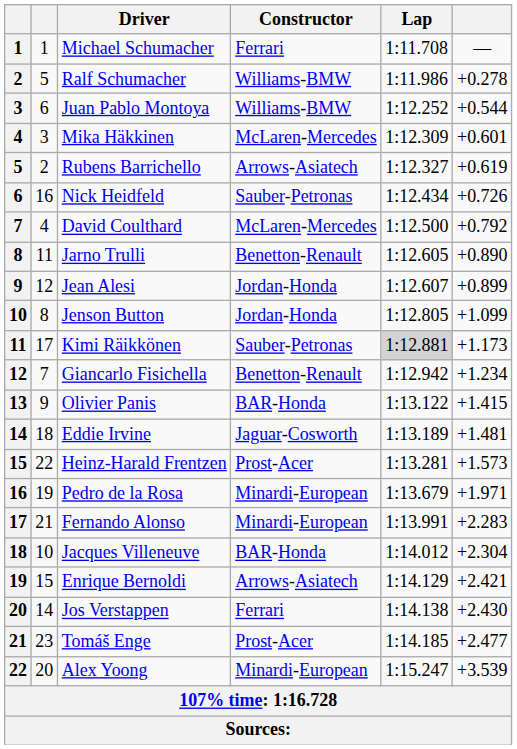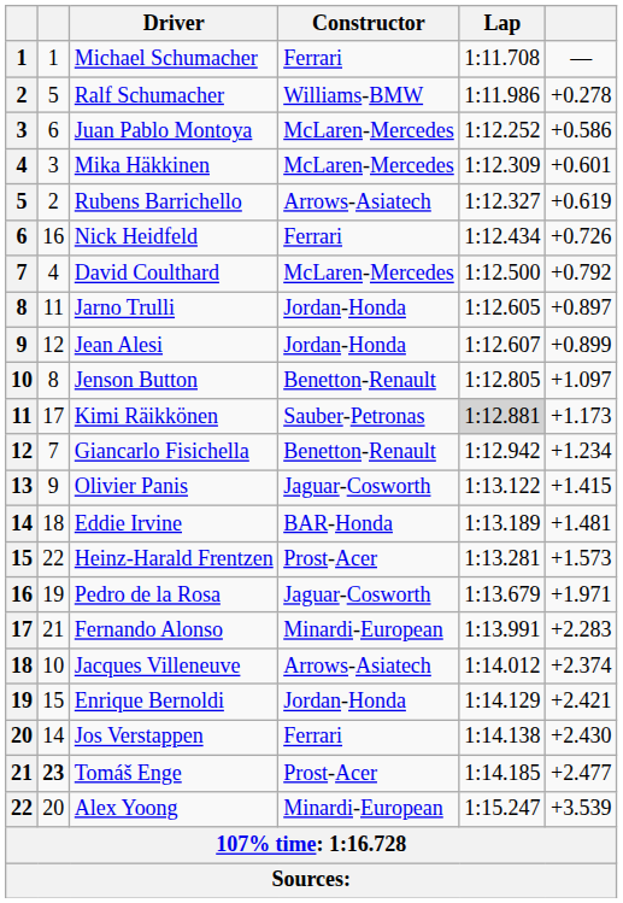Juan Pablo Montoya | Constructor: Williams-BMW -> McLaren-Mercedes
Juan Pablo Montoya | column 6: +0.544 -> +0.586
Nick Heidfeld | Constructor: Sauber-Petronas -> Ferrari
Jarno Trulli | Constructor: Benetton-Renault -> Jordan-Honda
Jarno Trulli | column 6: +0.890 -> +0.897
Jenson Button | Constructor: Jordan-Honda -> Benetton-Renault
Jenson Button | column 6: +1.099 -> +1.097
Olivier Panis | Constructor: BAR-Honda -> Jaguar-Cosworth
Eddie Irvine | Constructor: Jaguar-Cosworth -> BAR-Honda
Pedro de la Rosa | Constructor: Minardi-European -> Jaguar-Cosworth
Jacques Villeneuve | Constructor: BAR-Honda -> Arrows-Asiatech
Jacques Villeneuve | column 6: +2.304 -> +2.374
Enrique Bernoldi | Constructor: Arrows-Asiatech -> Jordan-Honda
Tomáš Enge | column 2: normal -> bold
